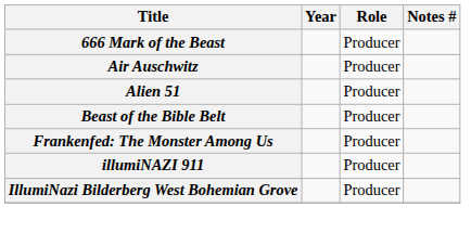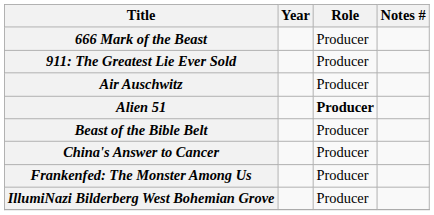+ row: 911: The Greatest Lie Ever Sold | Producer
Alien 51 | Role: normal -> bold
+ row: China's Answer to Cancer | Producer
- row: illumiNAZI 911 | Producer
